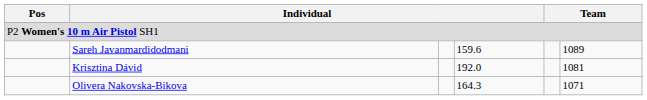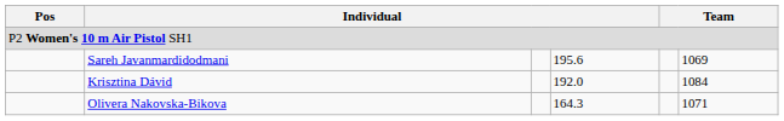Sareh Javanmardidodmani | column 4: 159.6 -> 195.6
Sareh Javanmardidodmani | column 6: 1089 -> 1069
Krisztina Dávid | column 6: 1081 -> 1084
